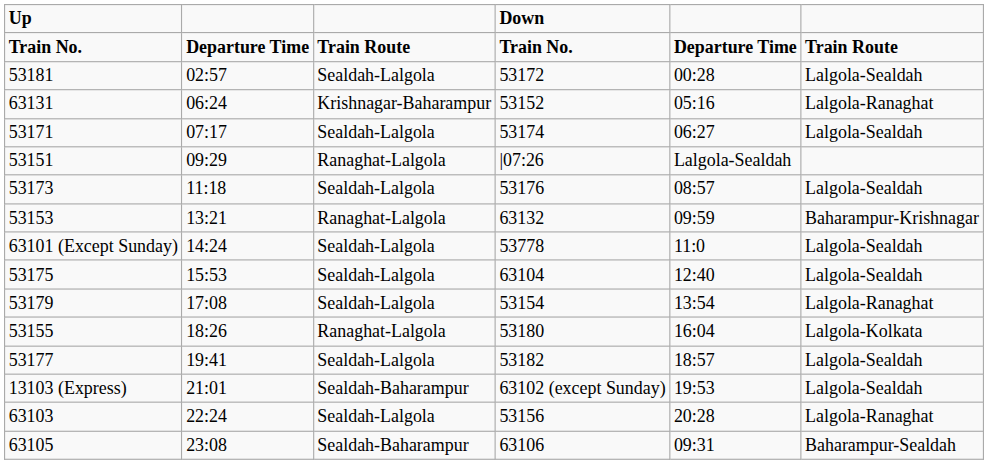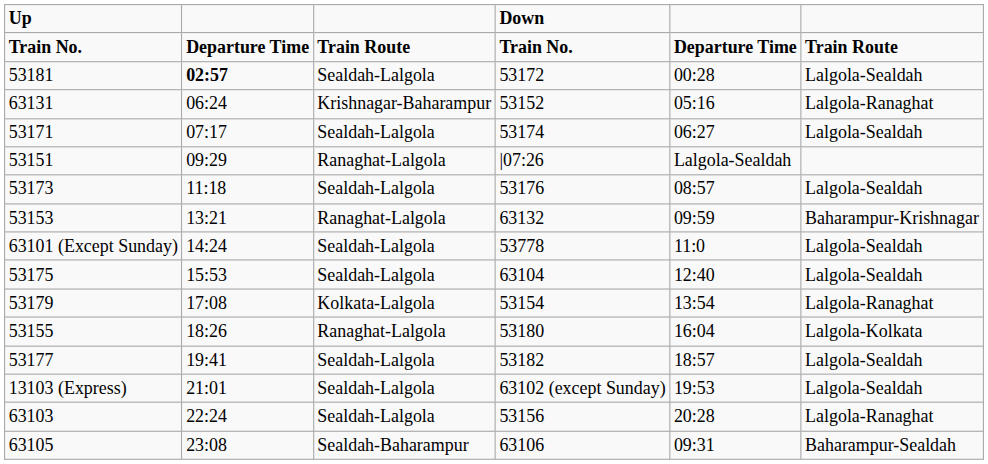53181 | column 2: normal -> bold
53179 | column 3: Sealdah-Lalgola -> Kolkata-Lalgola
13103 (Express) | column 3: Sealdah-Baharampur -> Sealdah-Lalgola
